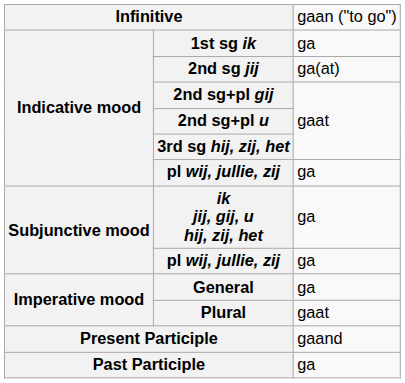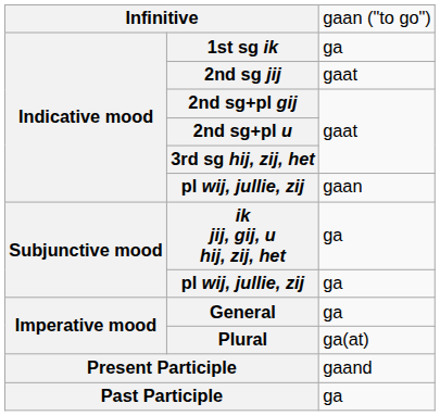2nd sg jij | column 3: ga(at) -> gaat
Indicative mood / pl wij, jullie, zij | column 3: ga -> gaan
Plural | column 3: gaat -> ga(at)
